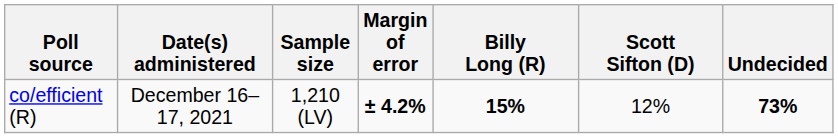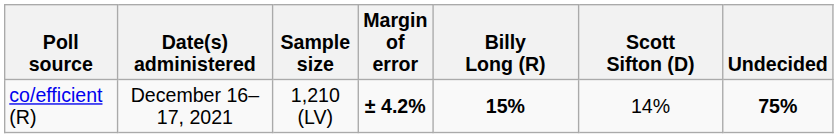co/efficient (R) | Scott Sifton (D): 12% -> 14%
co/efficient (R) | Undecided: 73% -> 75%
